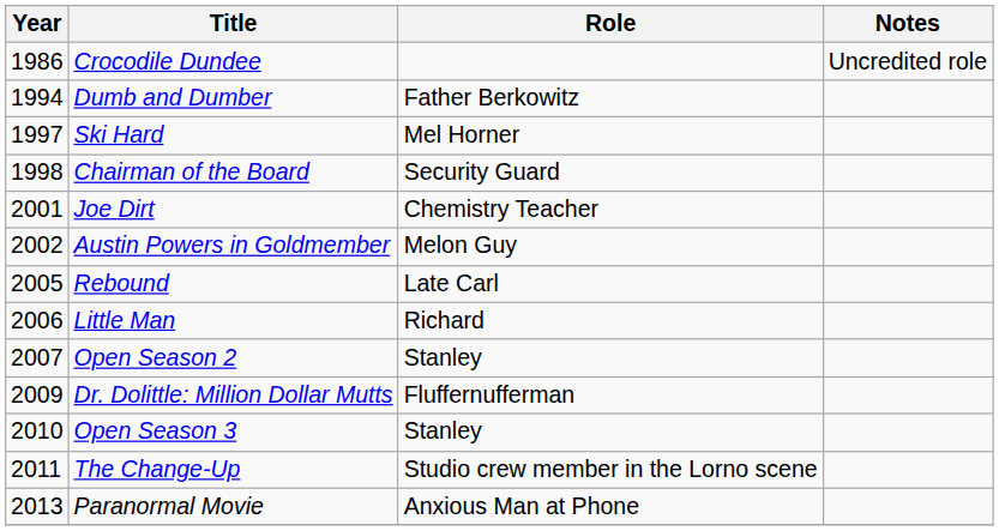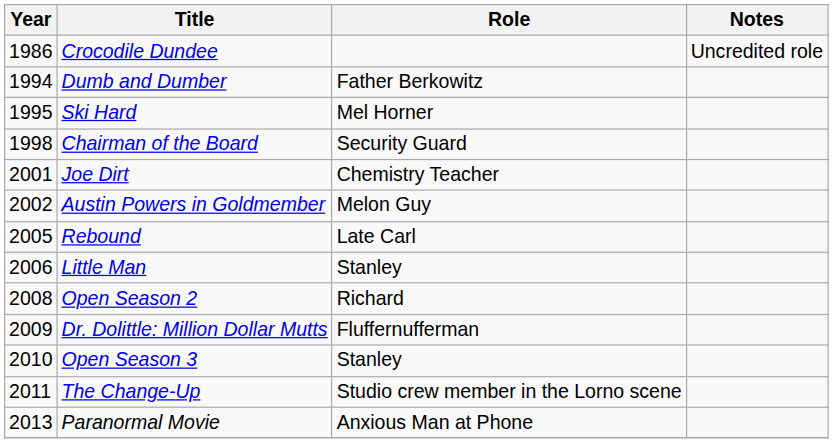Ski Hard | Year: 1997 -> 1995
Little Man | Role: Richard -> Stanley
Open Season 2 | Year: 2007 -> 2008
Open Season 2 | Role: Stanley -> Richard
